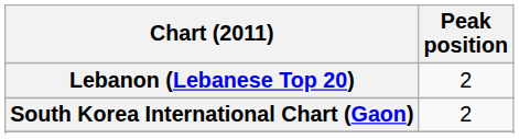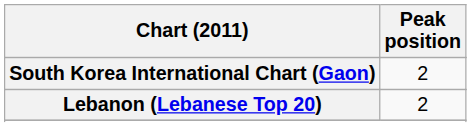rows swapped: Lebanon (Lebanese Top 20) <-> South Korea International Chart (Gaon)
